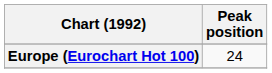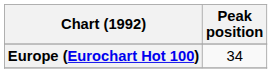Europe (Eurochart Hot 100) | Peak position: 24 -> 34
